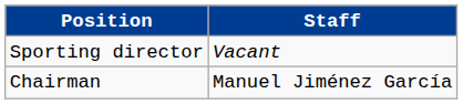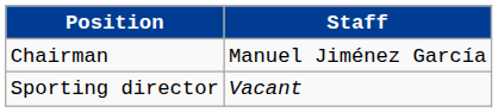rows swapped: Chairman <-> Sporting director
